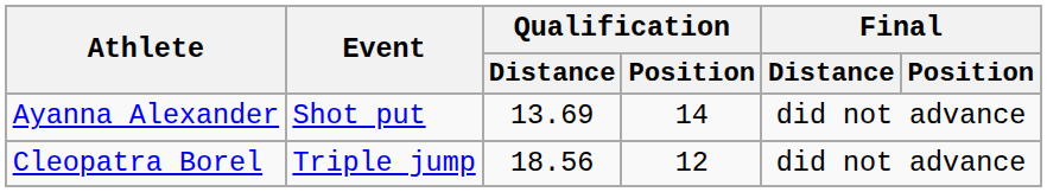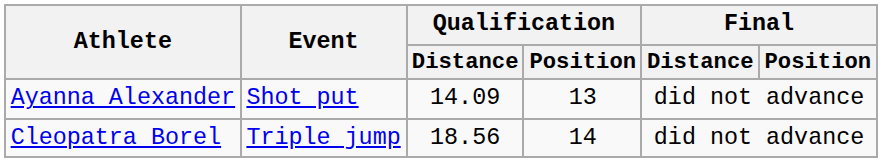Ayanna Alexander | Qualification / Distance: 13.69 -> 14.09
Ayanna Alexander | Qualification / Position: 14 -> 13
Cleopatra Borel | Qualification / Position: 12 -> 14
